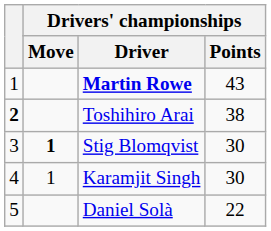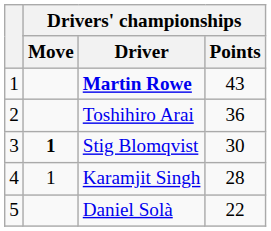Toshihiro Arai | column 1: bold -> normal
Toshihiro Arai | Drivers' championships / Points: 38 -> 36
Karamjit Singh | Drivers' championships / Points: 30 -> 28
